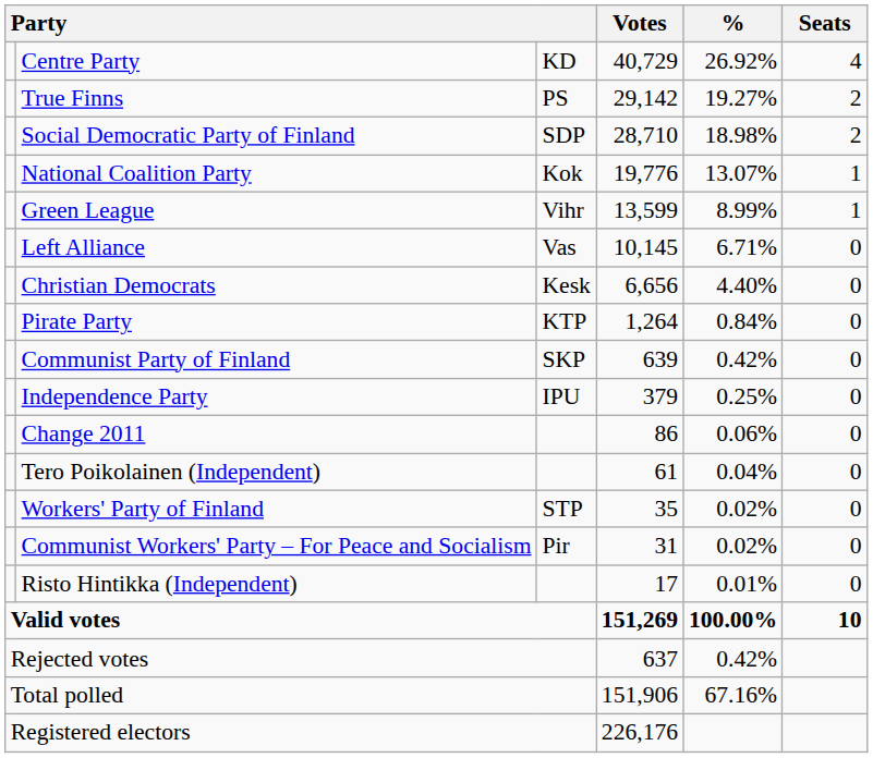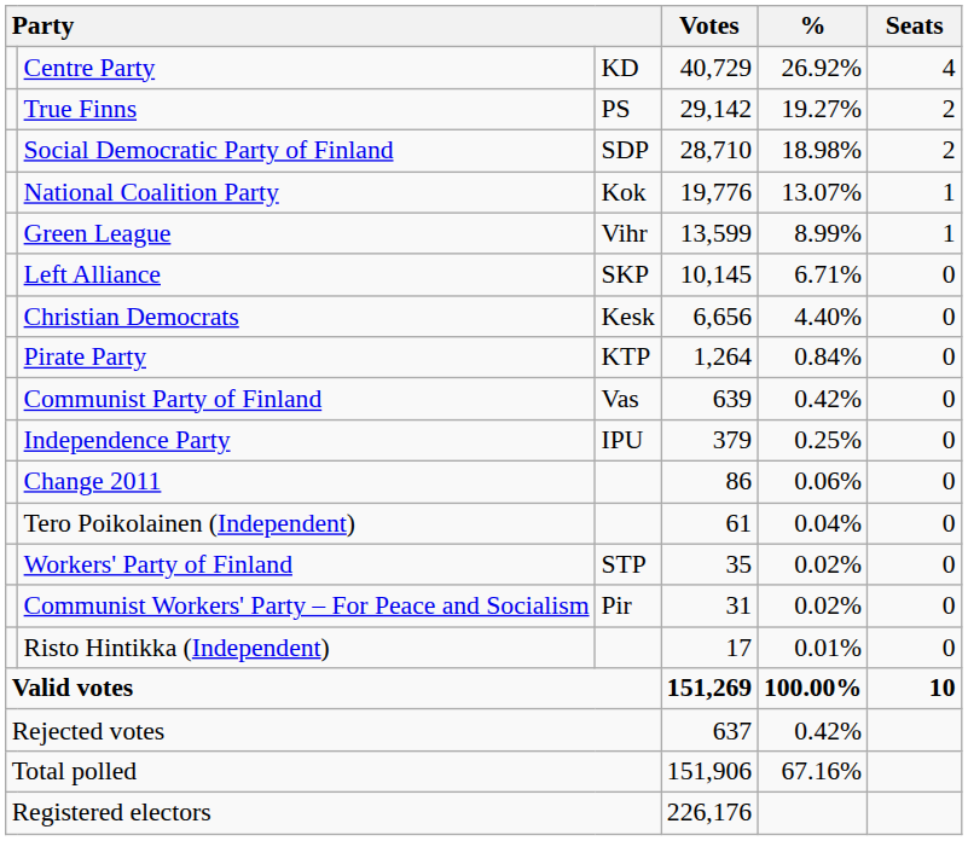Left Alliance | column 3: Vas -> SKP
Communist Party of Finland | column 3: SKP -> Vas
